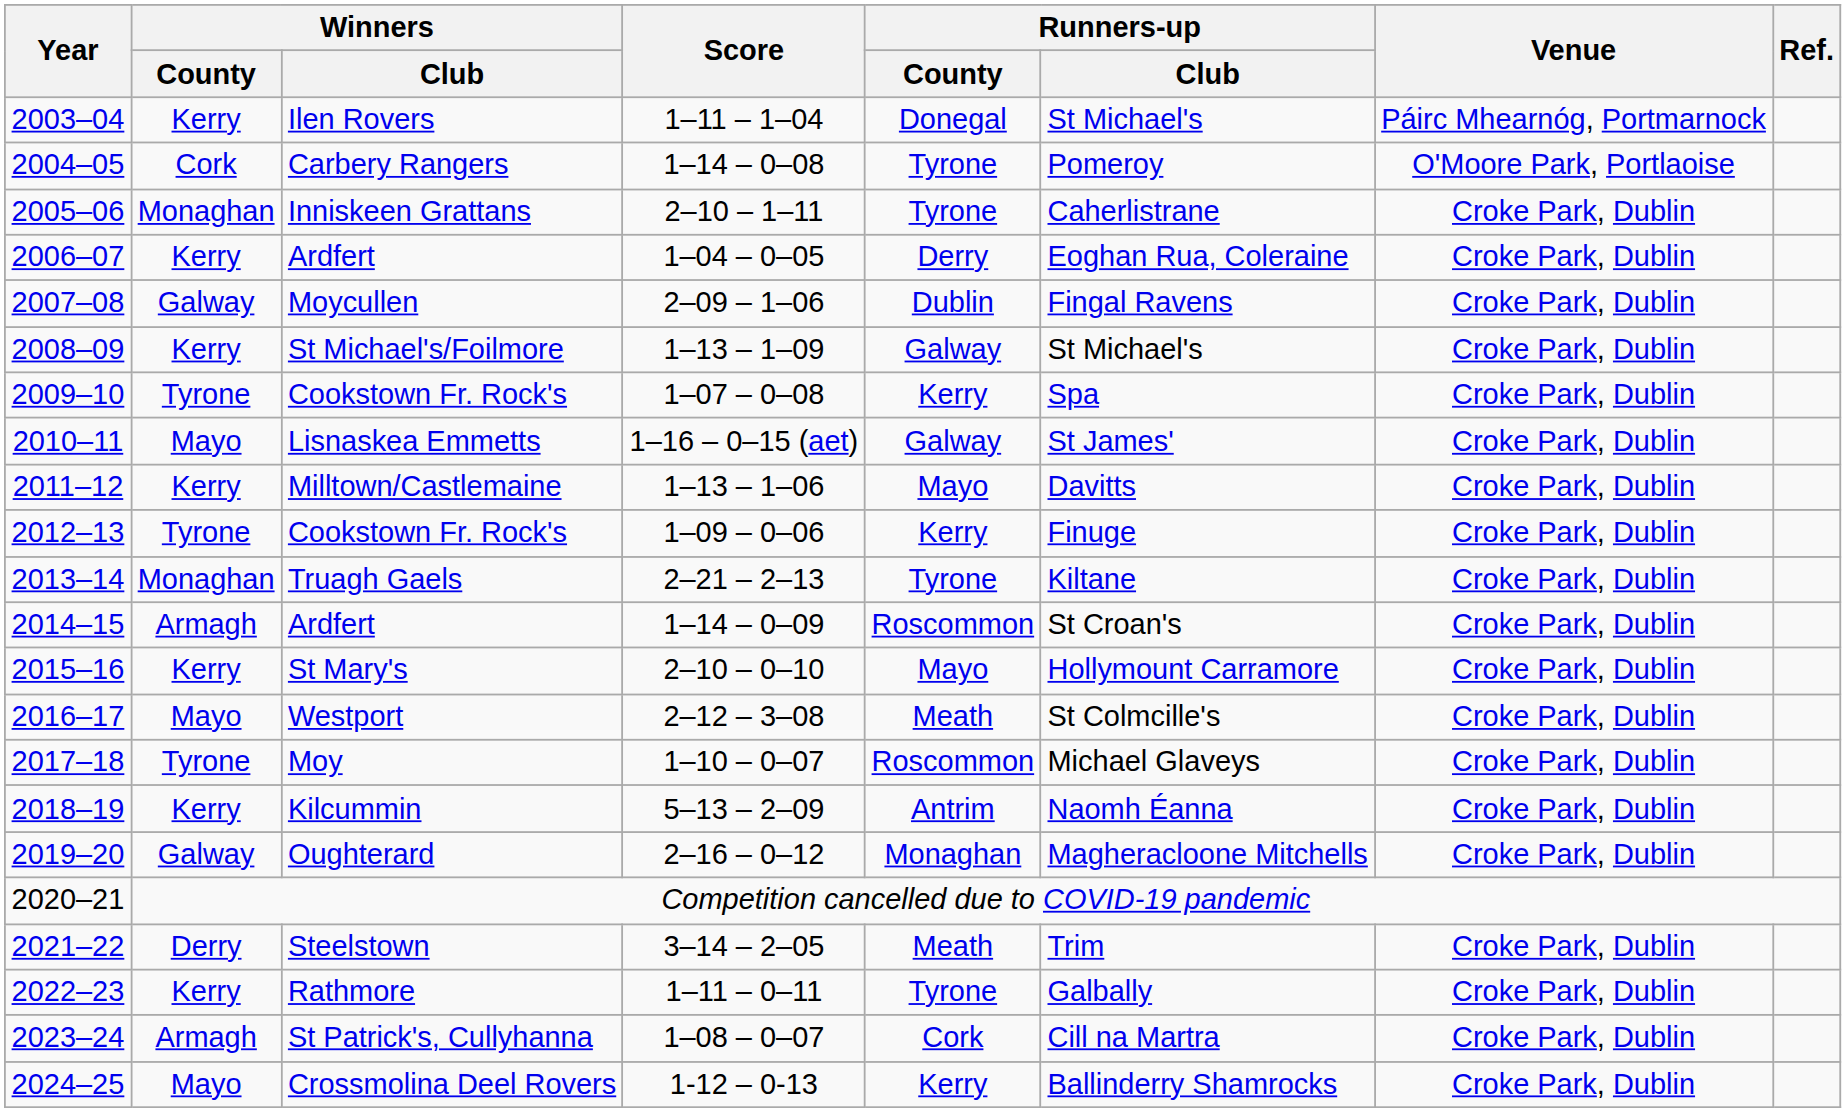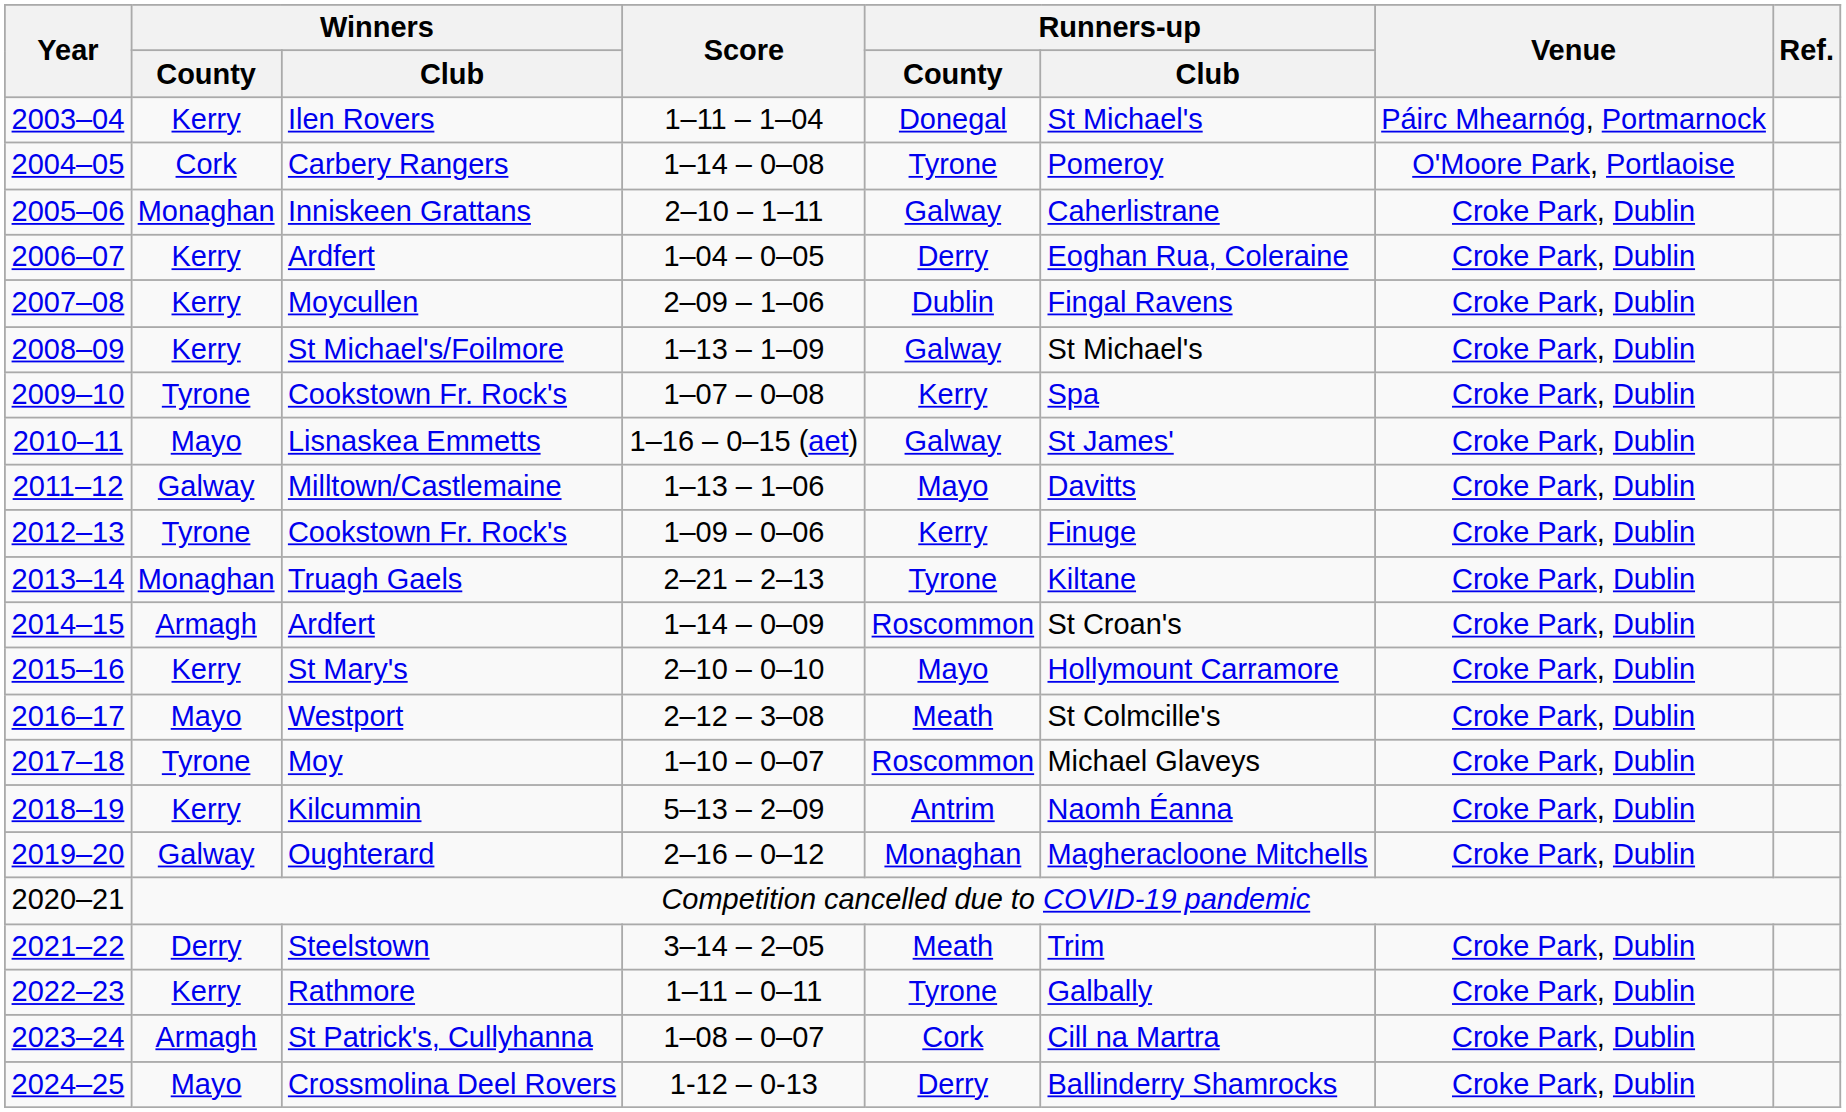Inniskeen Grattans | Runners-up / County: Tyrone -> Galway
Moycullen | Winners / County: Galway -> Kerry
Milltown/Castlemaine | Winners / County: Kerry -> Galway
Crossmolina Deel Rovers | Runners-up / County: Kerry -> Derry
